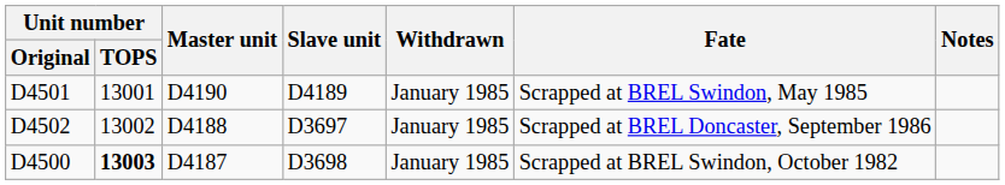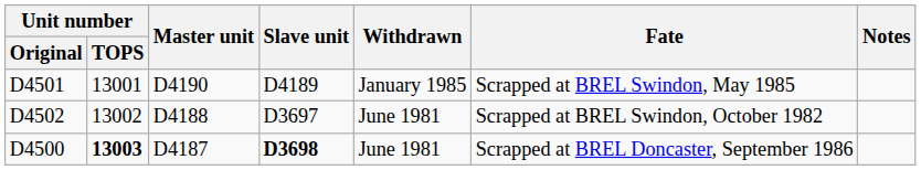D4502 | Withdrawn: January 1985 -> June 1981
D4502 | Fate: Scrapped at BREL Doncaster, September 1986 -> Scrapped at BREL Swindon, October 1982
D4500 | Slave unit: normal -> bold
D4500 | Withdrawn: January 1985 -> June 1981
D4500 | Fate: Scrapped at BREL Swindon, October 1982 -> Scrapped at BREL Doncaster, September 1986
